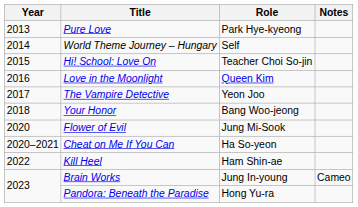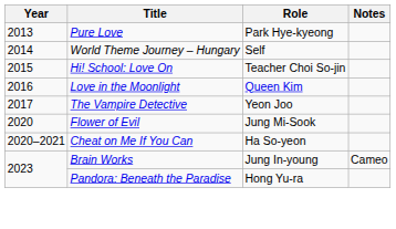- row: 2018 | Your Honor | Bang Woo-jeong
- row: 2022 | Kill Heel | Ham Shin-ae
